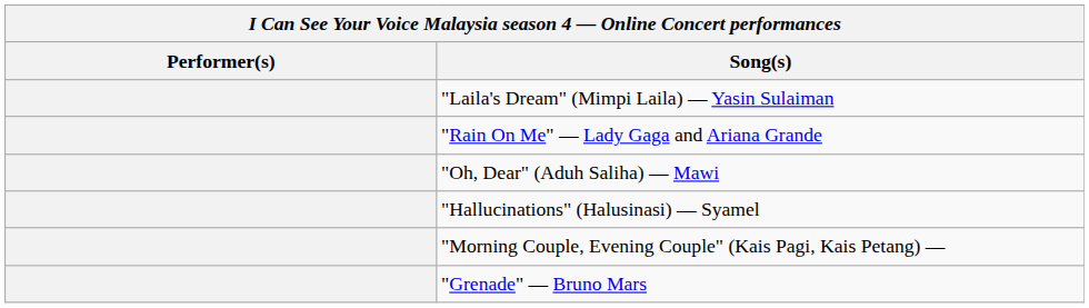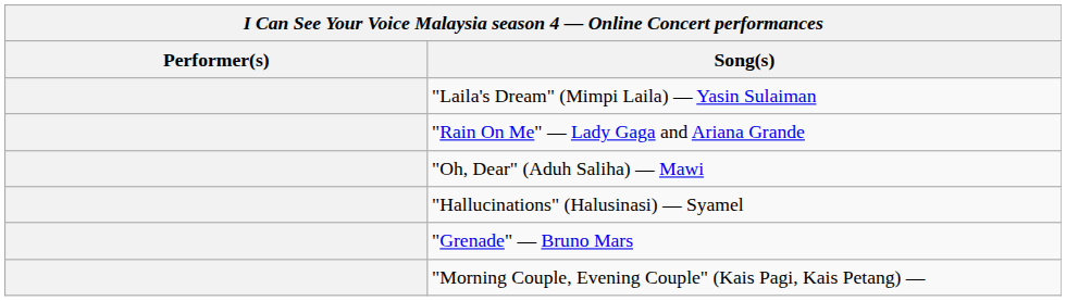rows swapped: "Grenade" — Bruno Mars <-> "Morning Couple, Evening Couple" (Kais Pagi, Kais Petang) —
